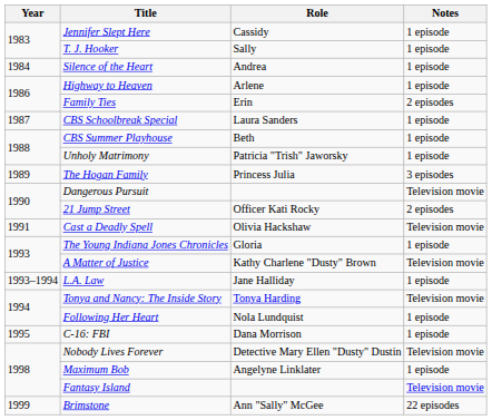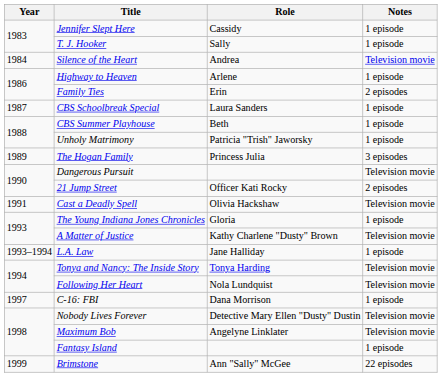Silence of the Heart | Notes: 1 episode -> Television movie
Following Her Heart | Notes: 1 episode -> Television movie
C-16: FBI | Year: 1995 -> 1997
Maximum Bob | Notes: 1 episode -> Television movie
Fantasy Island | Notes: Television movie -> 1 episode
